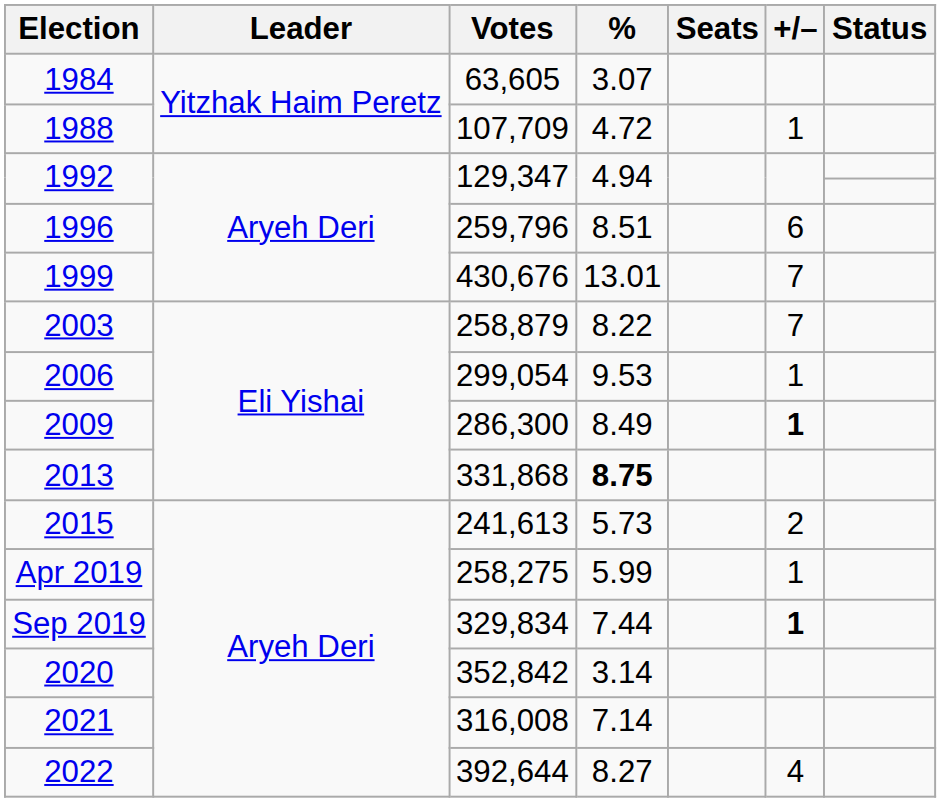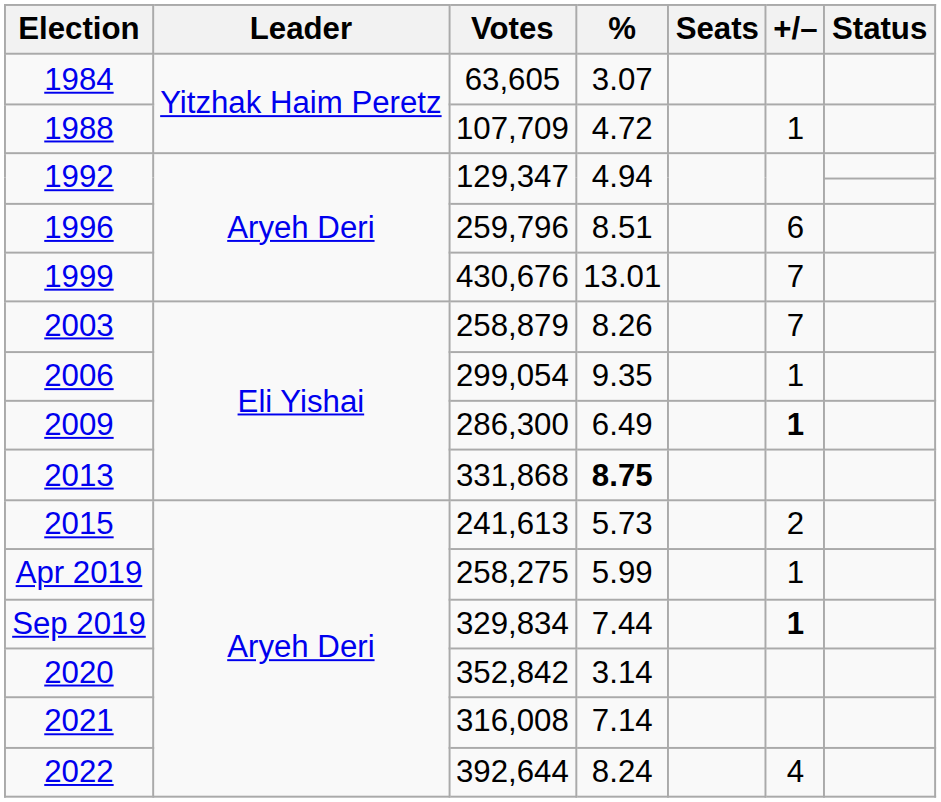2003 | %: 8.22 -> 8.26
2006 | %: 9.53 -> 9.35
2009 | %: 8.49 -> 6.49
2022 | %: 8.27 -> 8.24
